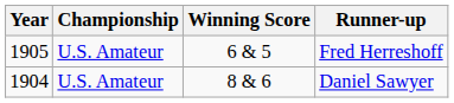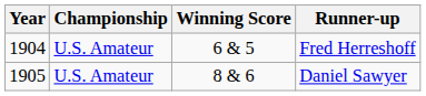Fred Herreshoff | Year: 1905 -> 1904
Daniel Sawyer | Year: 1904 -> 1905
